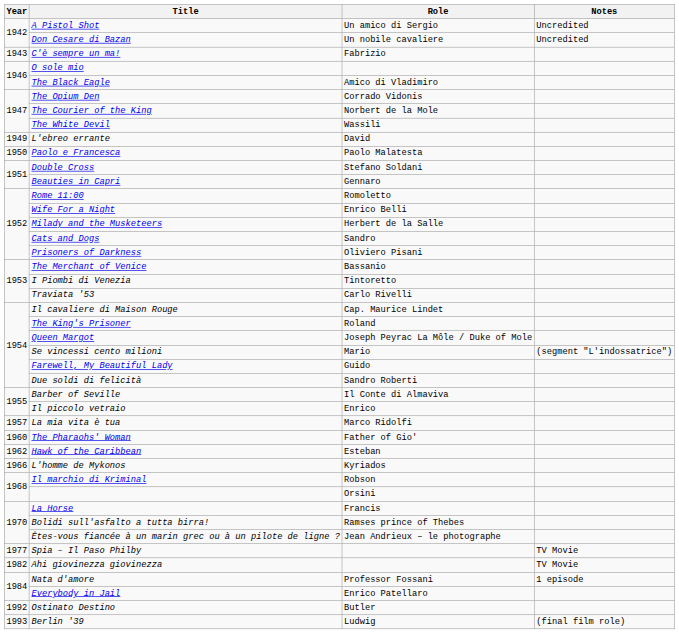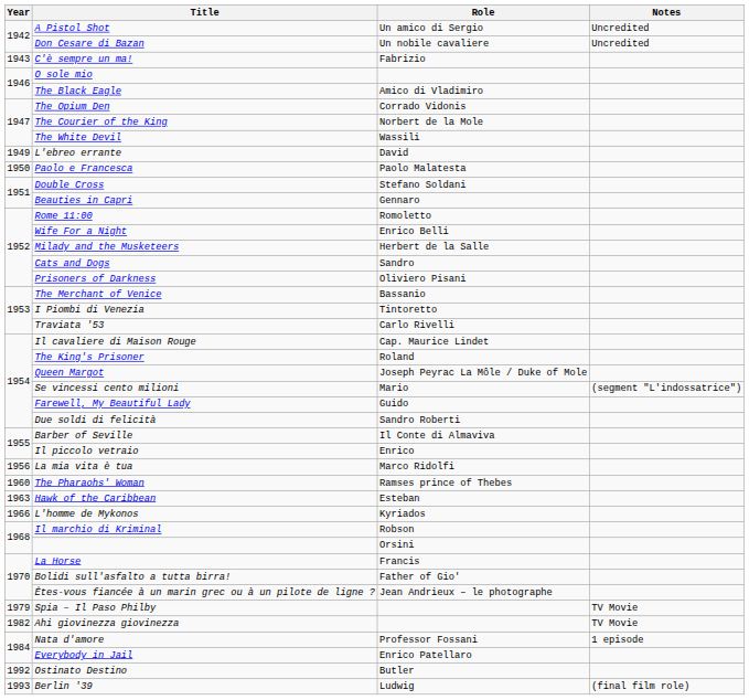La mia vita è tua | Year: 1957 -> 1956
The Pharaohs' Woman | Role: Father of Gio' -> Ramses prince of Thebes
Hawk of the Caribbean | Year: 1962 -> 1963
Bolidi sull'asfalto a tutta birra! | Role: Ramses prince of Thebes -> Father of Gio'
Spia – Il Paso Philby | Year: 1977 -> 1979
